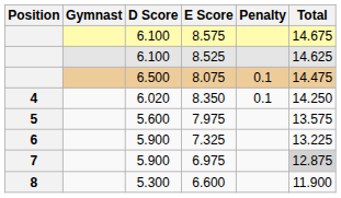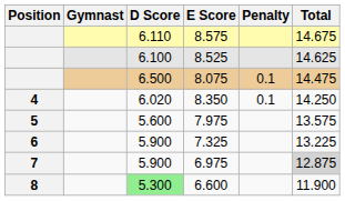8.575 | D Score: 6.100 -> 6.110
6.600 | D Score: no background -> lightgreen background
